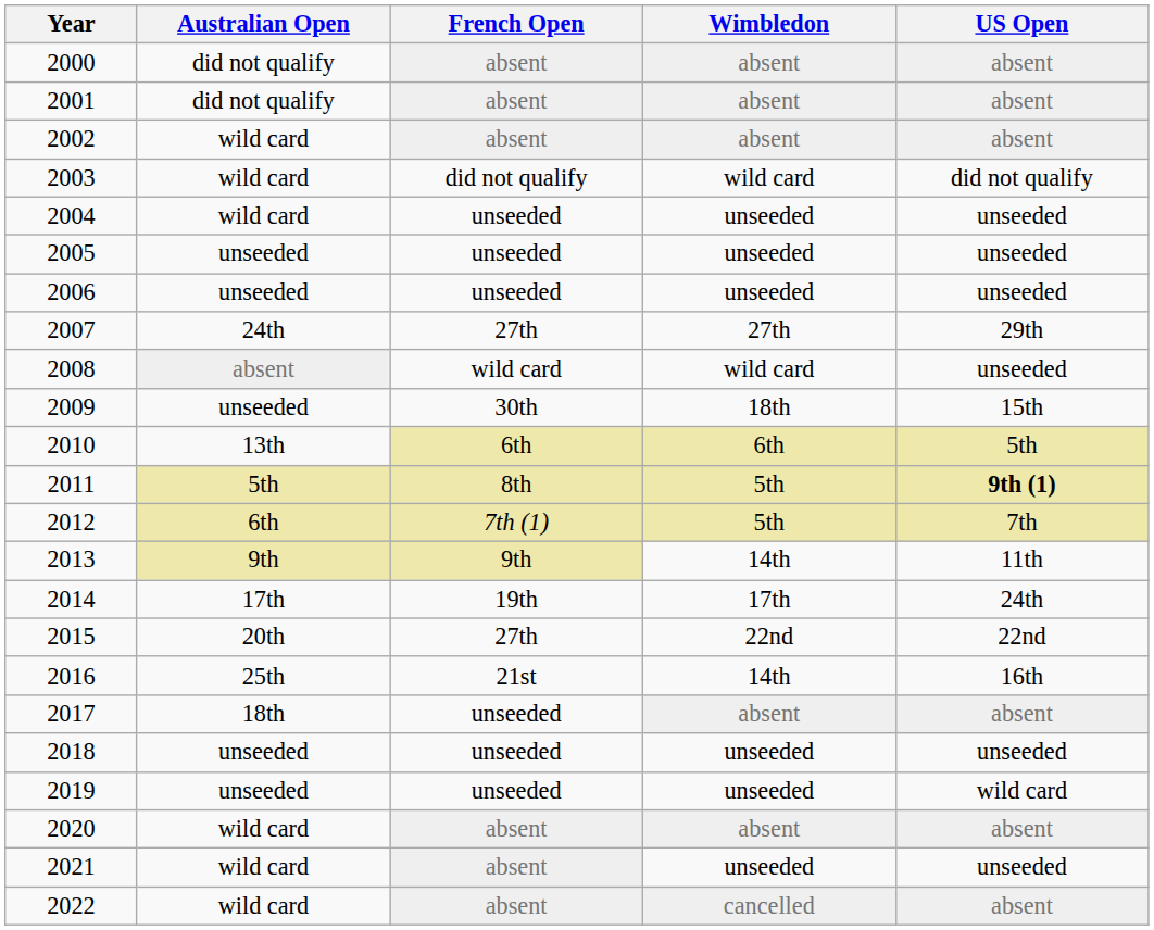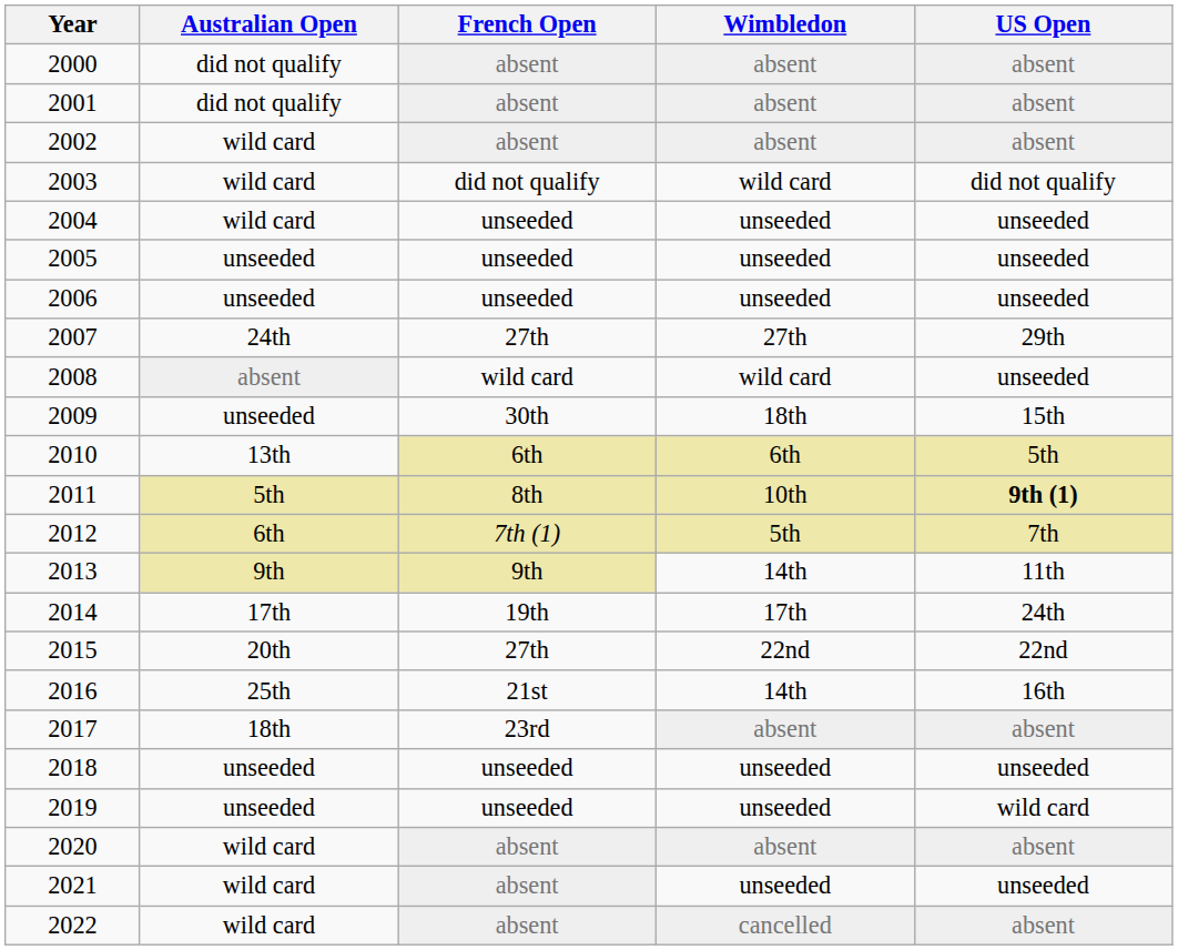2011 | Wimbledon: 5th -> 10th
2017 | French Open: unseeded -> 23rd
